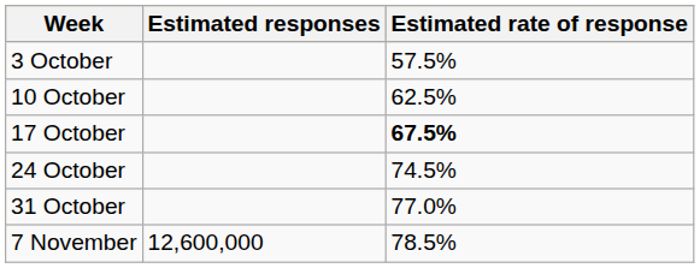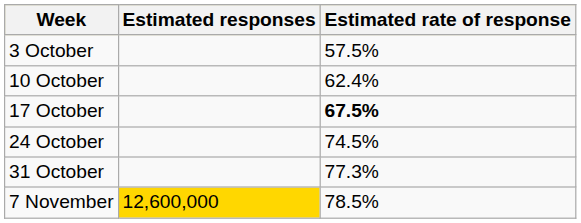10 October | Estimated rate of response: 62.5% -> 62.4%
31 October | Estimated rate of response: 77.0% -> 77.3%
7 November | Estimated responses: no background -> gold background
